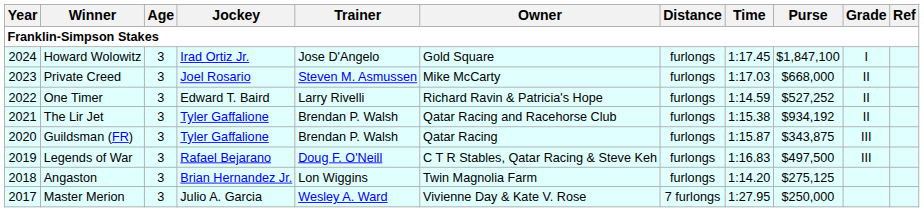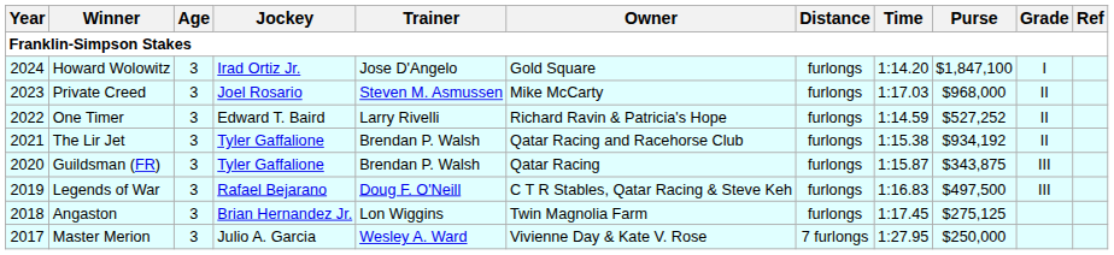Howard Wolowitz | Time: 1:17.45 -> 1:14.20
Private Creed | Purse: $668,000 -> $968,000
Angaston | Time: 1:14.20 -> 1:17.45
